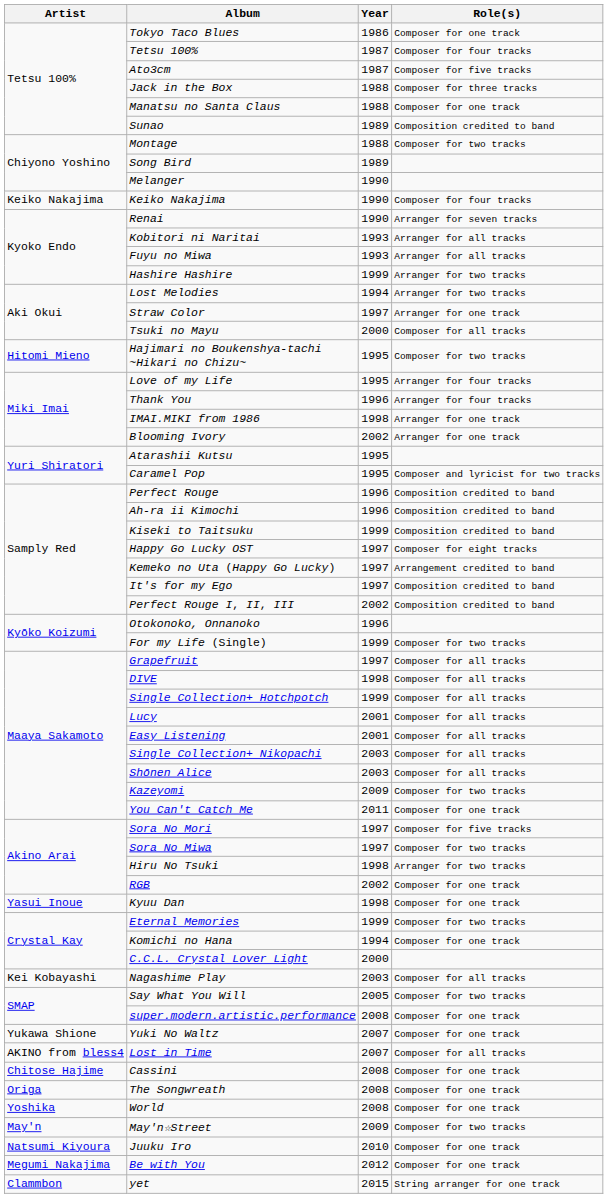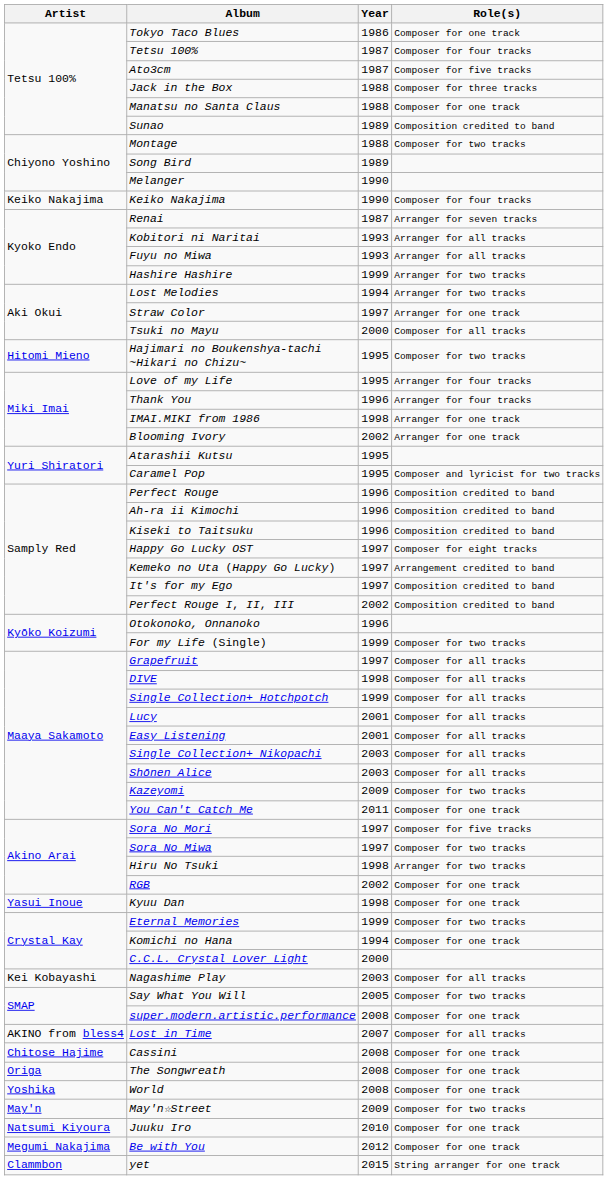Renai | Year: 1990 -> 1987
Kiseki to Taitsuku | Year: 1999 -> 1996
- row: Yukawa Shione | Yuki No Waltz | 2007 | Composer for one track
